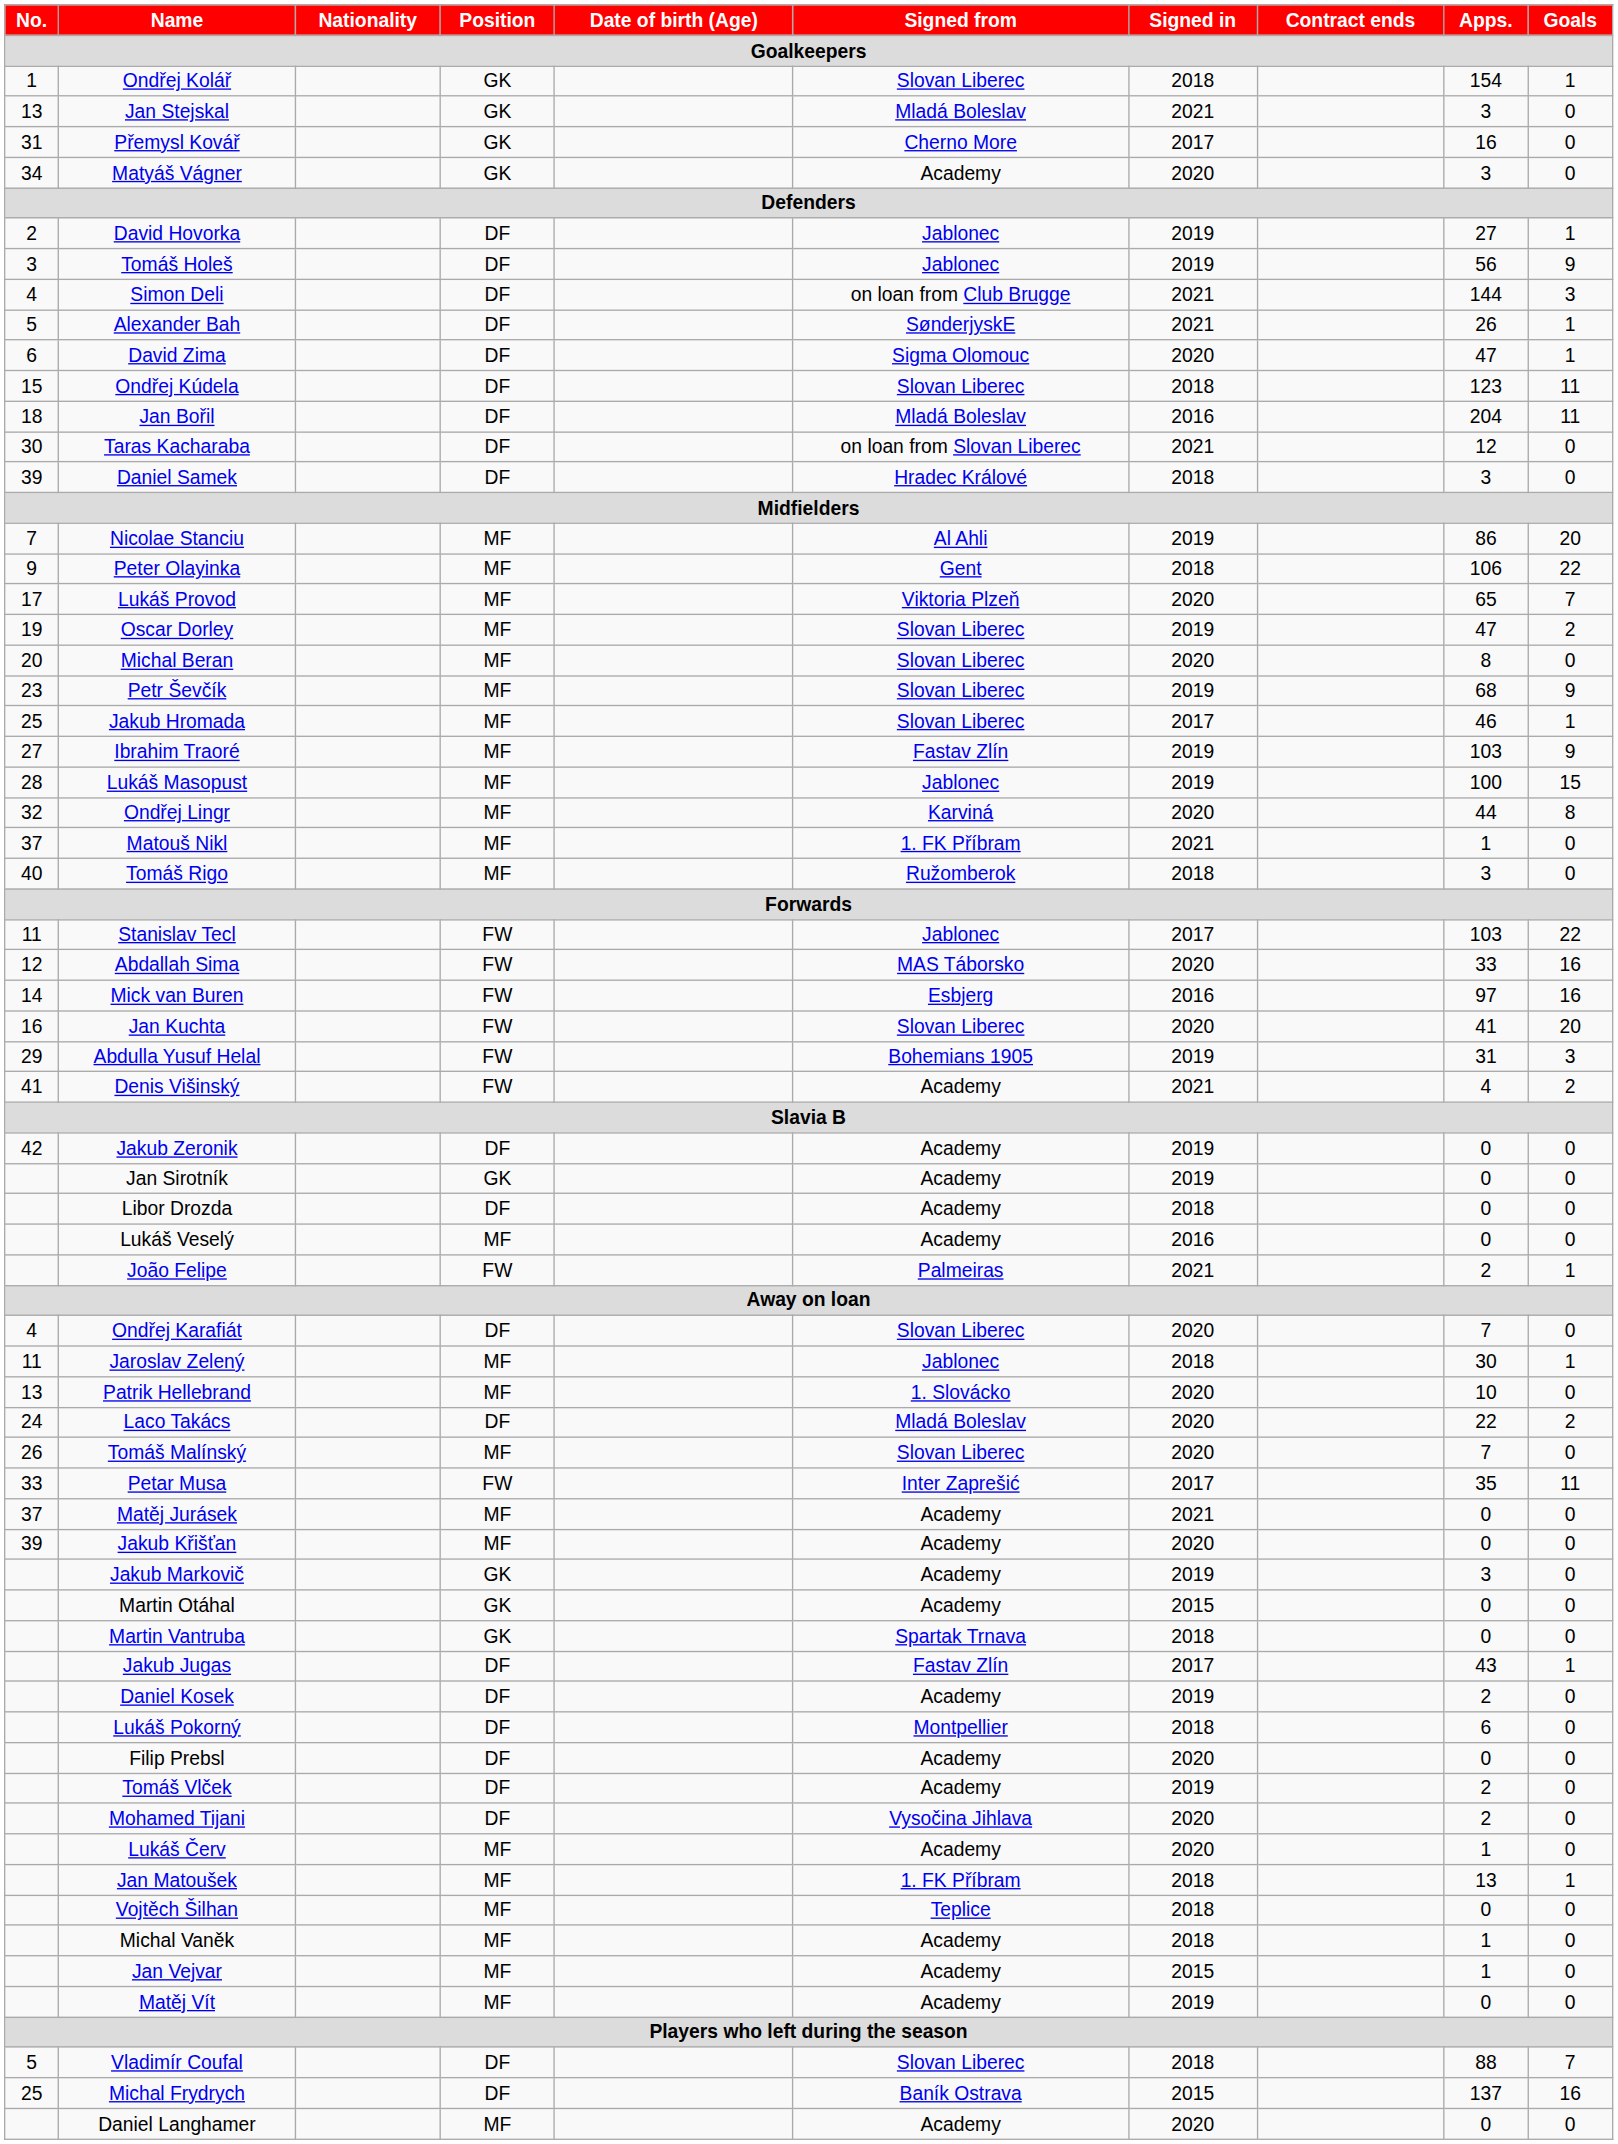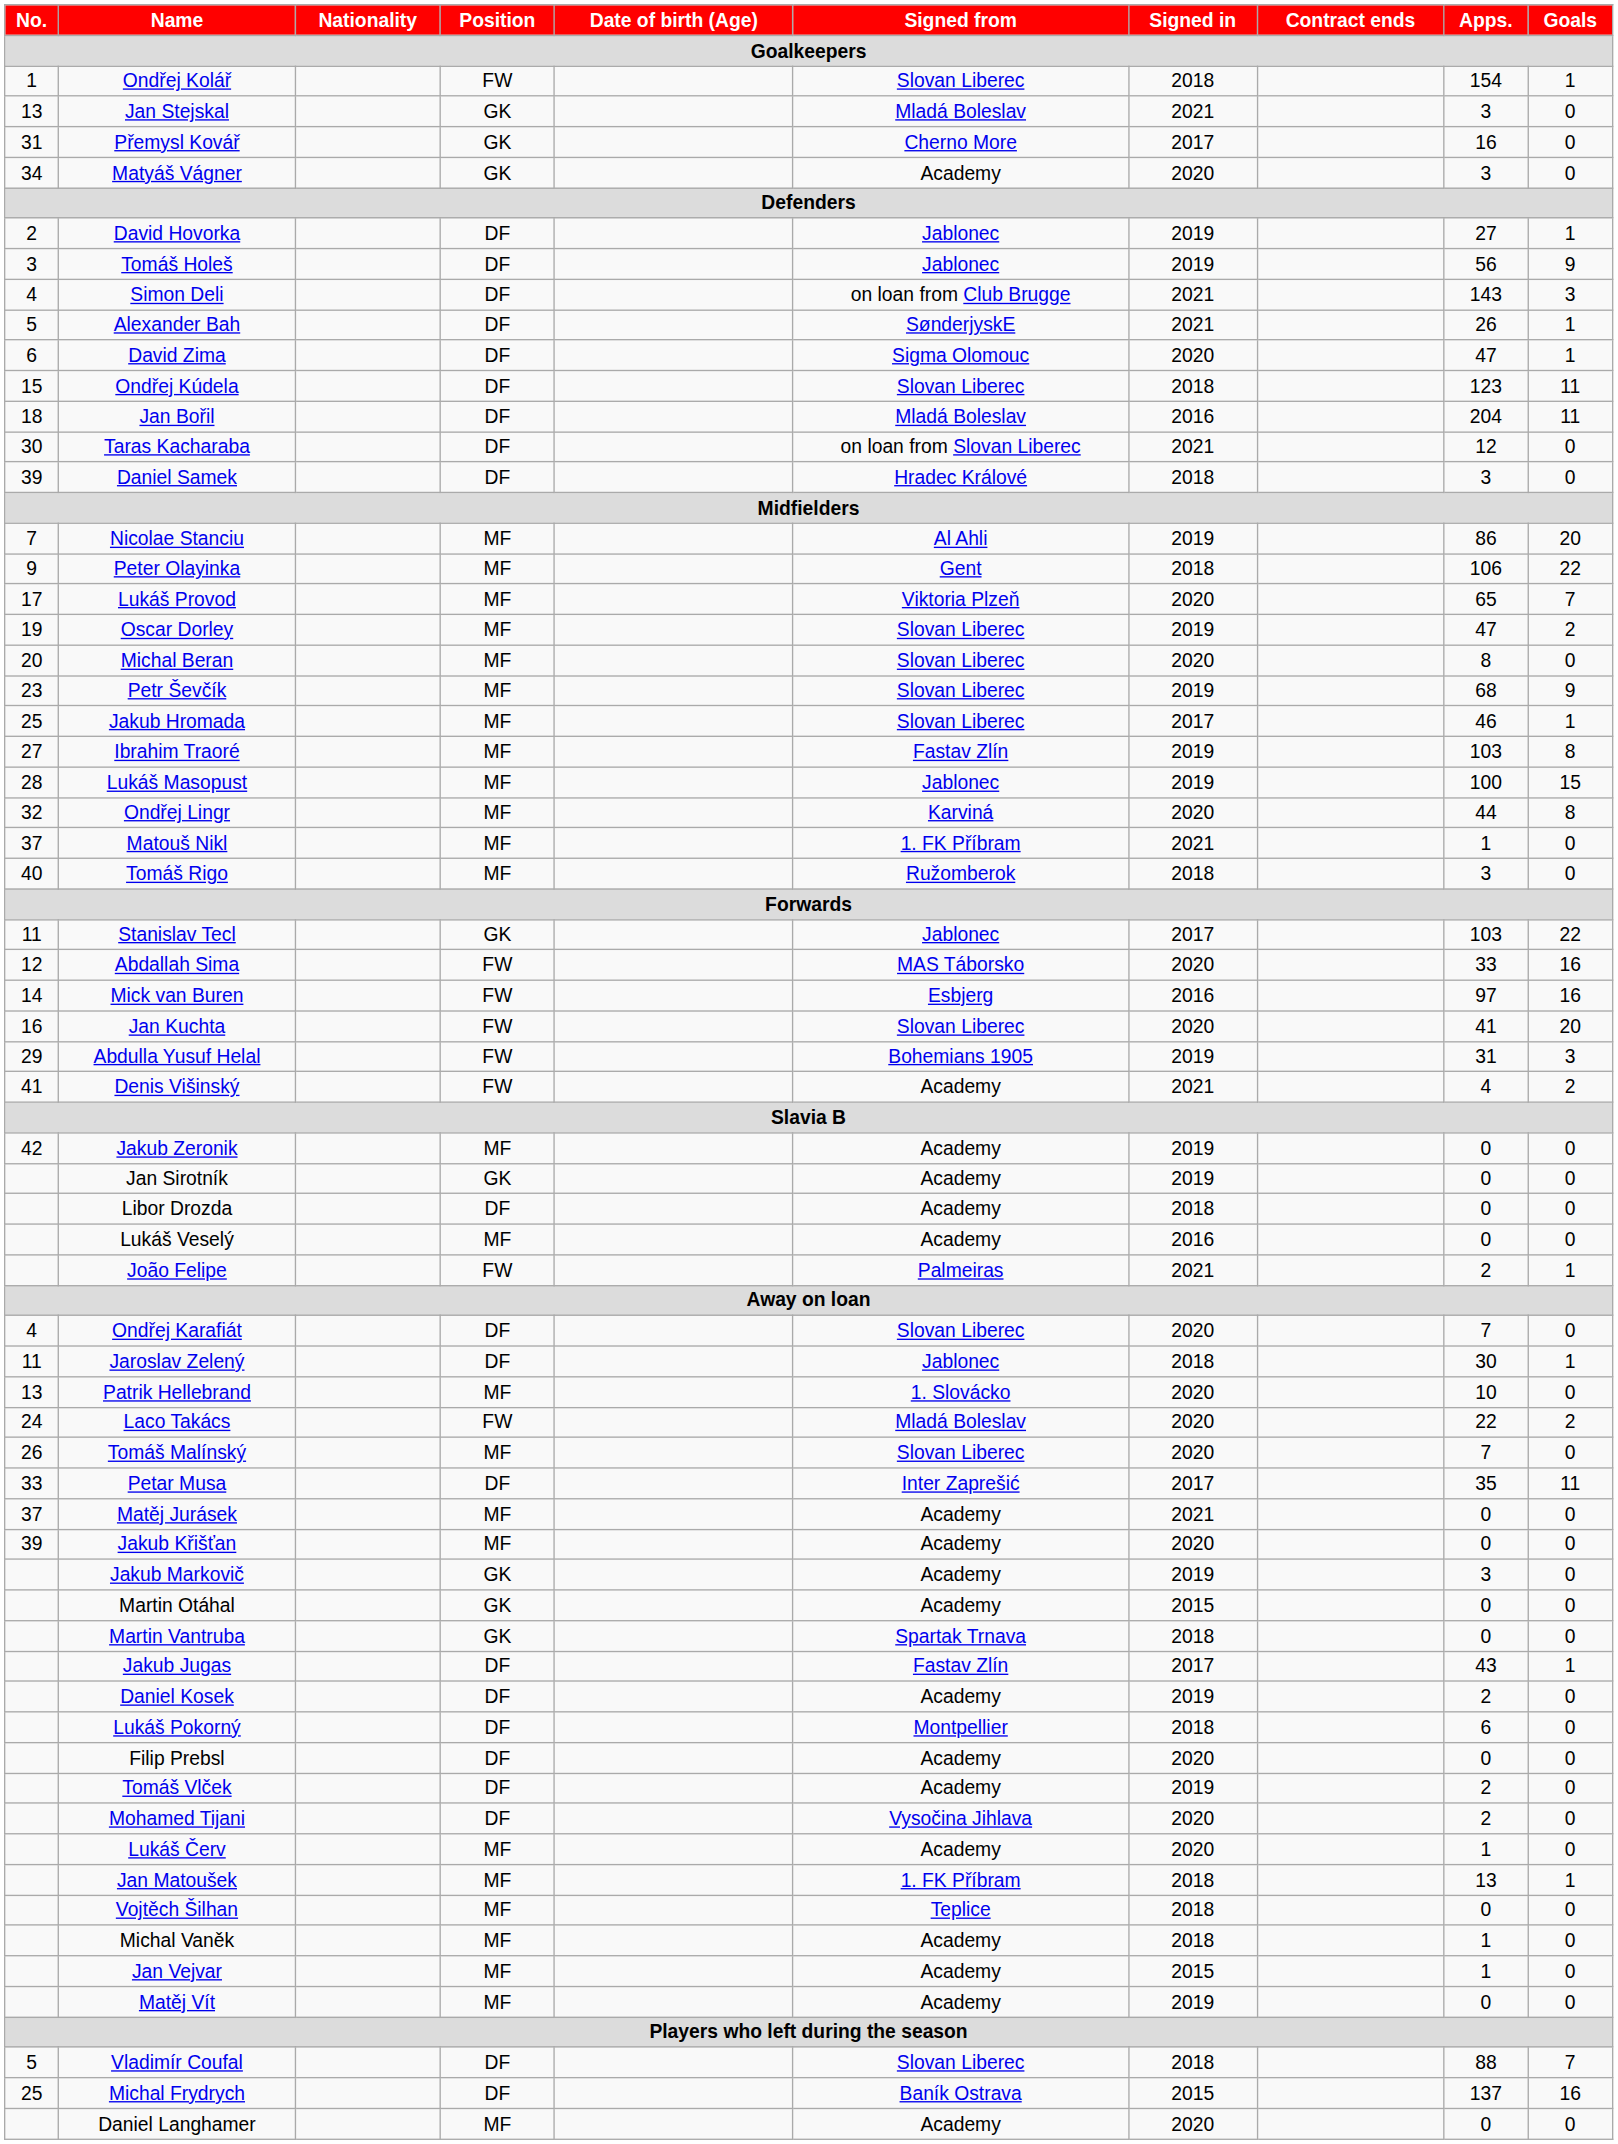Ondřej Kolář | Position: GK -> FW
Simon Deli | Apps.: 144 -> 143
Ibrahim Traoré | Goals: 9 -> 8
Stanislav Tecl | Position: FW -> GK
Jakub Zeronik | Position: DF -> MF
Jaroslav Zelený | Position: MF -> DF
Laco Takács | Position: DF -> FW
Petar Musa | Position: FW -> DF
